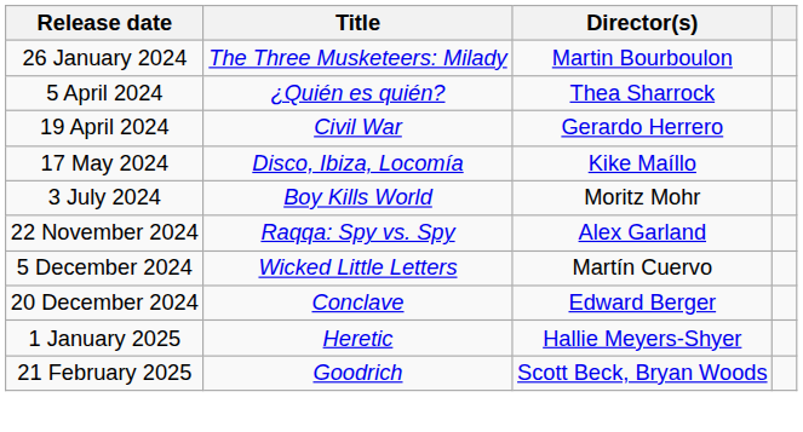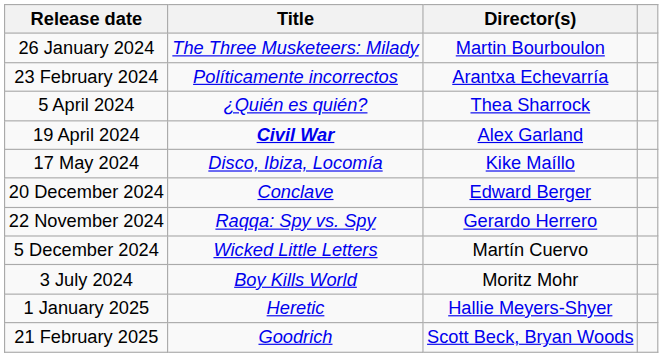+ row: 23 February 2024 | Políticamente incorrectos | Arantxa Echevarría
19 April 2024 | Title: normal -> bold
19 April 2024 | Director(s): Gerardo Herrero -> Alex Garland
rows swapped: 3 July 2024 <-> 20 December 2024
22 November 2024 | Director(s): Alex Garland -> Gerardo Herrero
